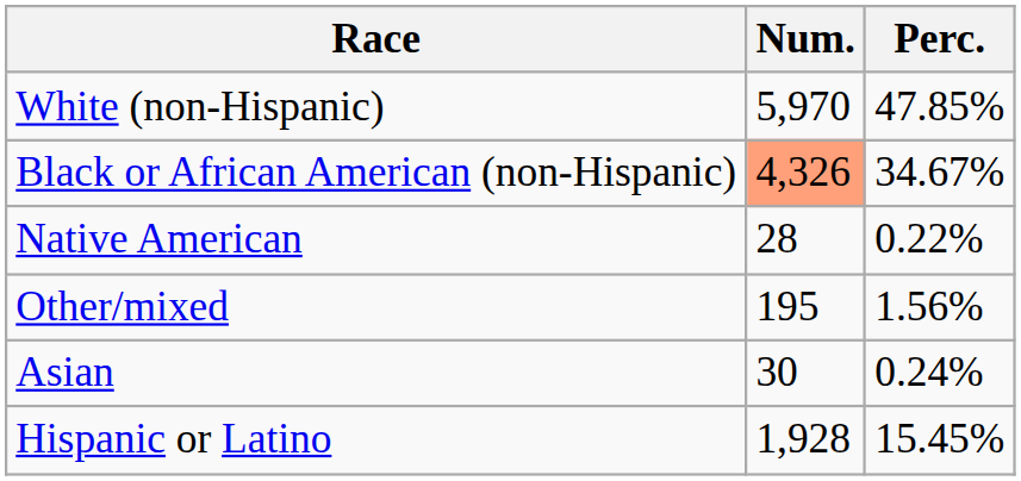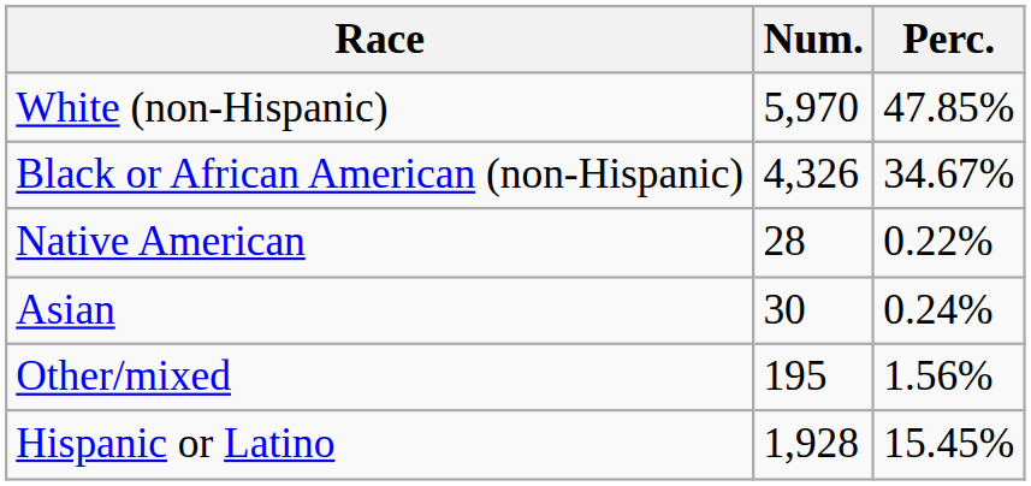Black or African American (non-Hispanic) | Num.: lightsalmon background -> no background
rows swapped: Asian <-> Other/mixed
